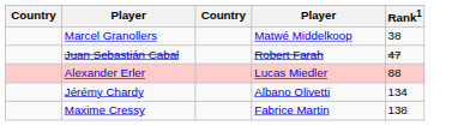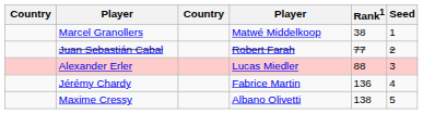+ column: Seed | 1 | 2 | 3 | 4 | 5
Juan Sebastián Cabal | Rank1: 47 -> 77
Jérémy Chardy | column 4: Albano Olivetti -> Fabrice Martin
Jérémy Chardy | Rank1: 134 -> 136
Maxime Cressy | column 4: Fabrice Martin -> Albano Olivetti
